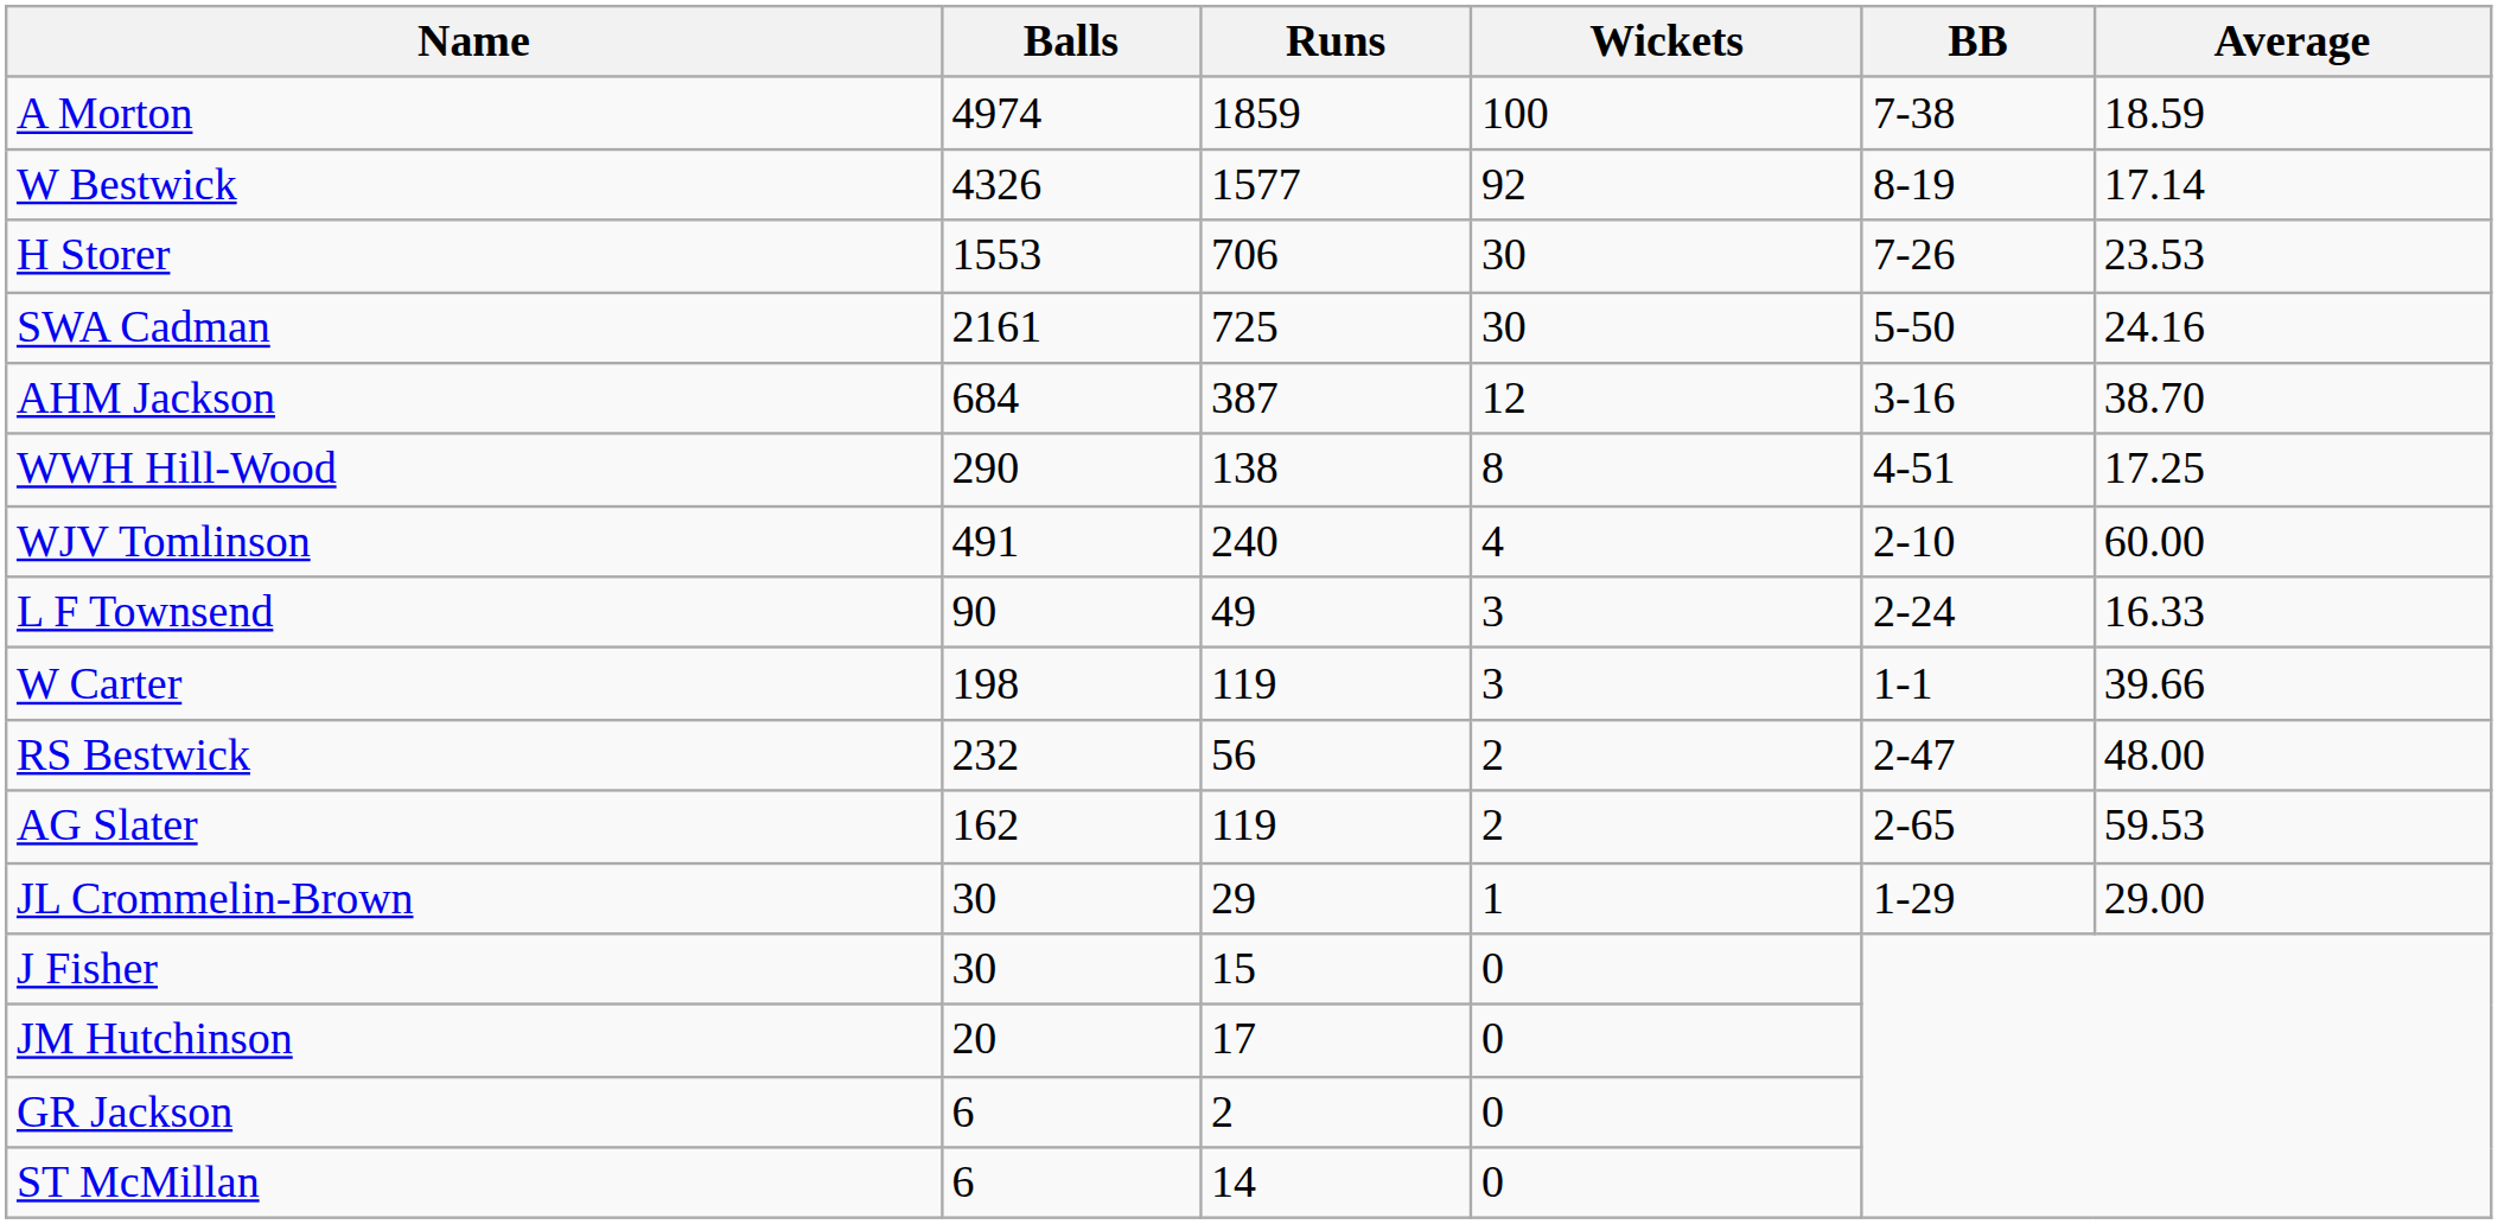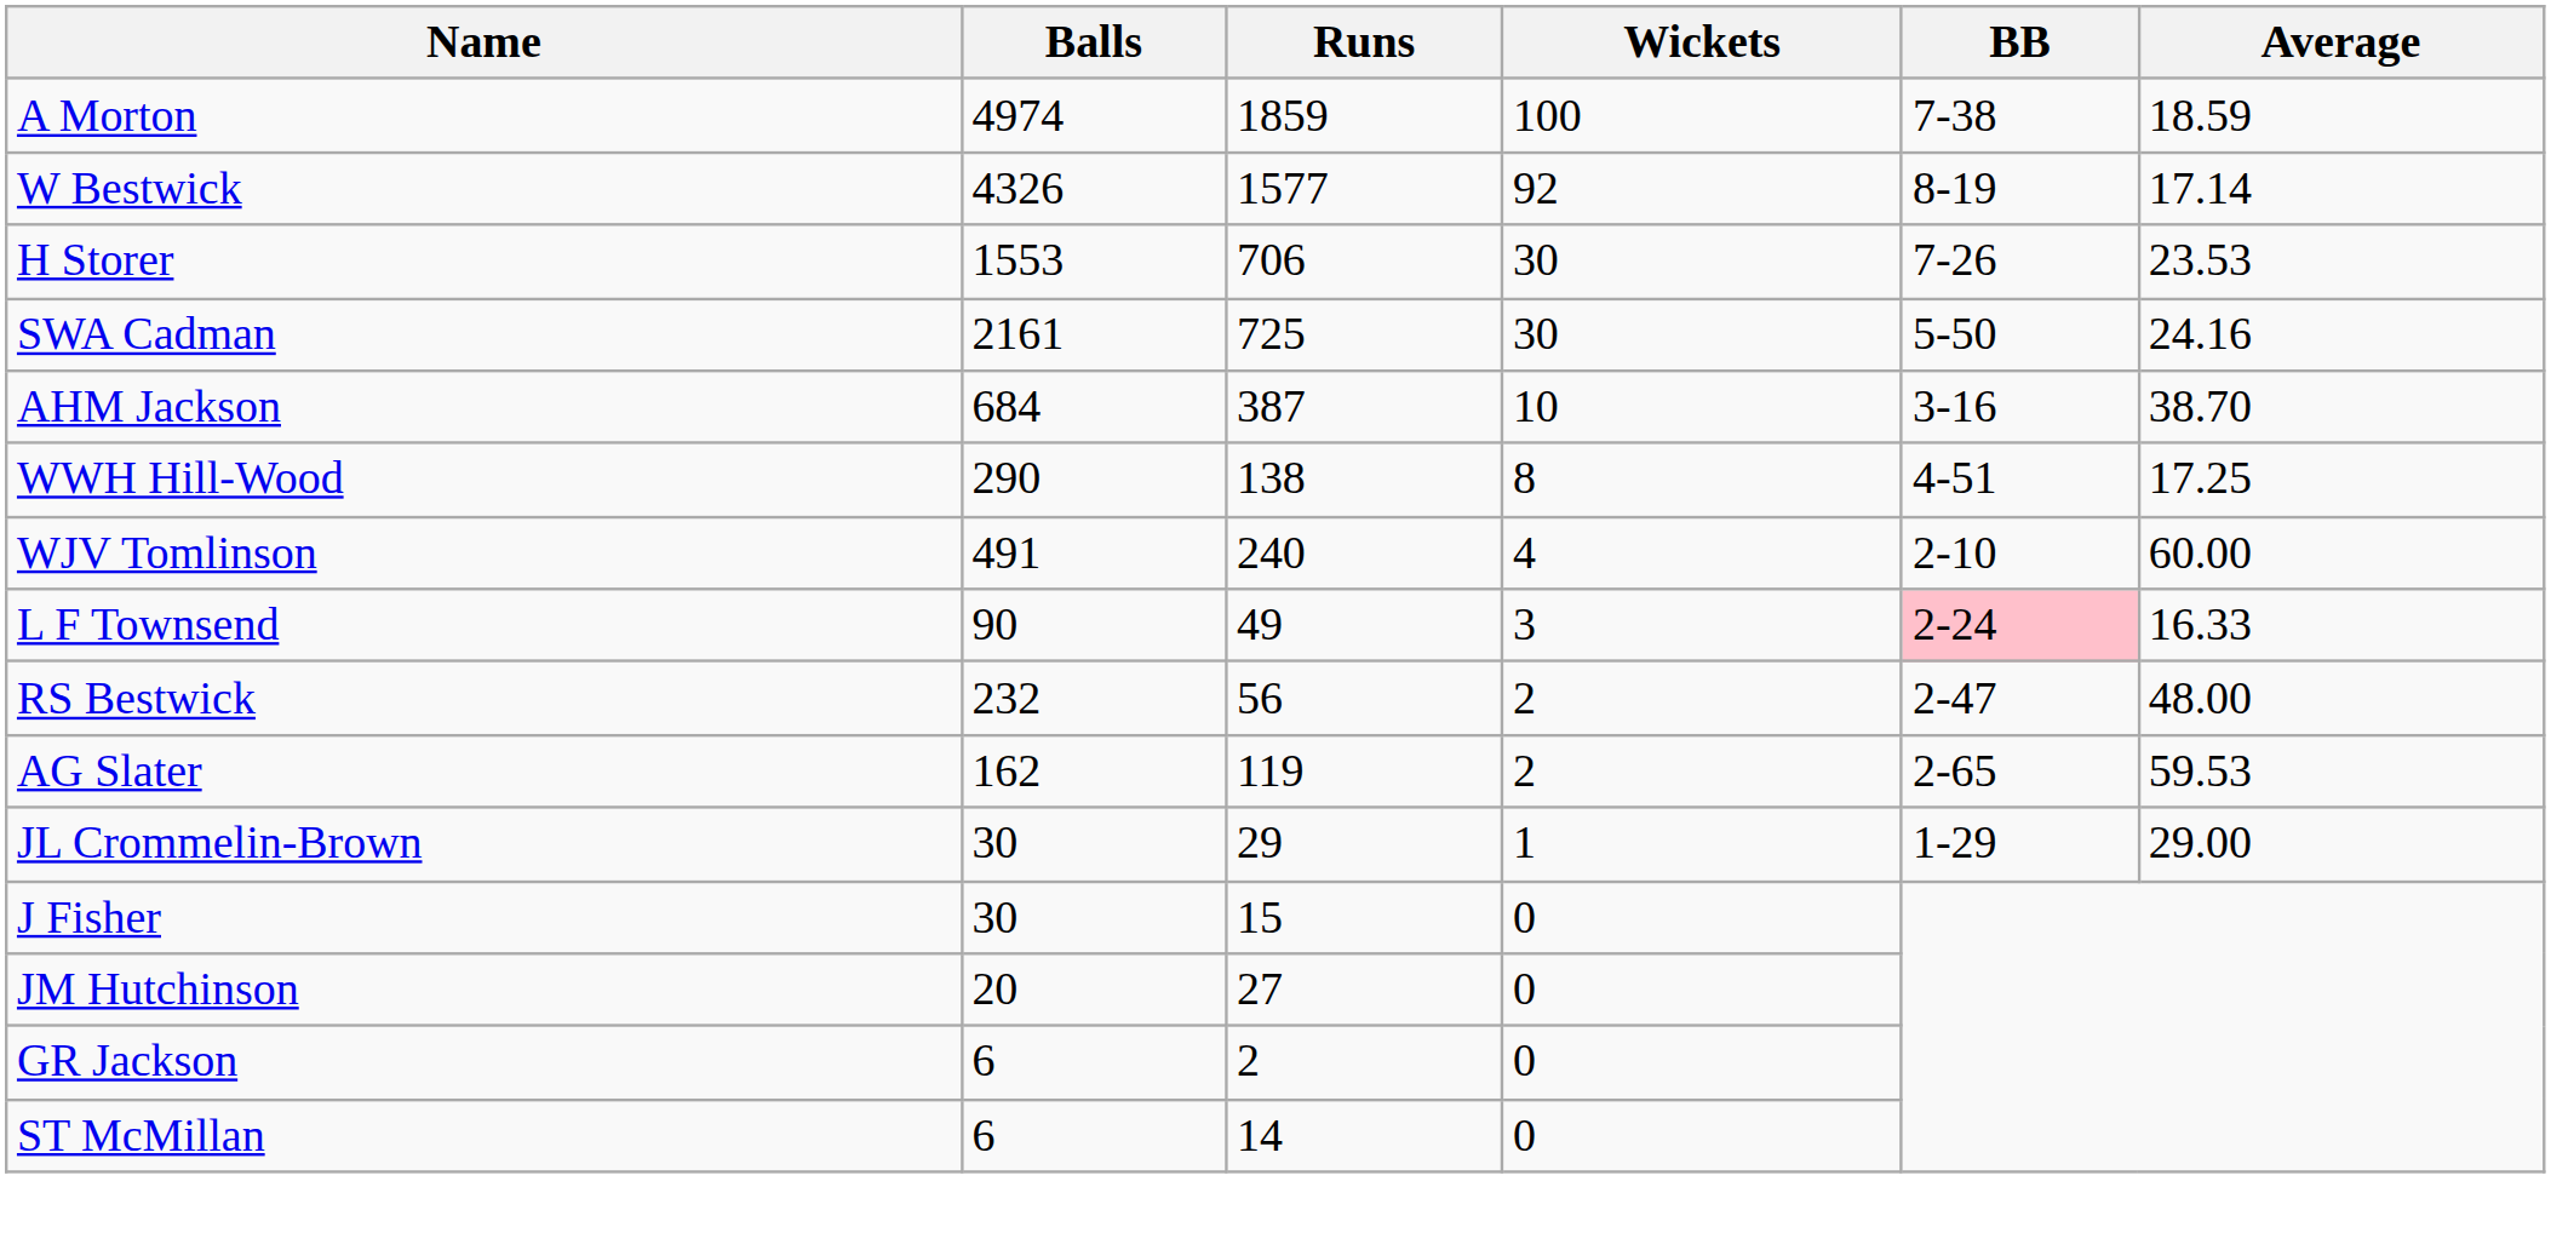AHM Jackson | Wickets: 12 -> 10
L F Townsend | BB: no background -> pink background
- row: W Carter | 198 | 119 | 3 | 1-1 | 39.66
JM Hutchinson | Runs: 17 -> 27
